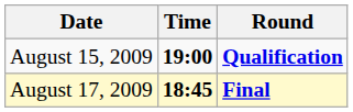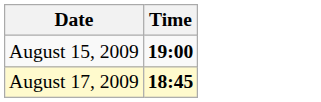- column: Round | Qualification | Final
